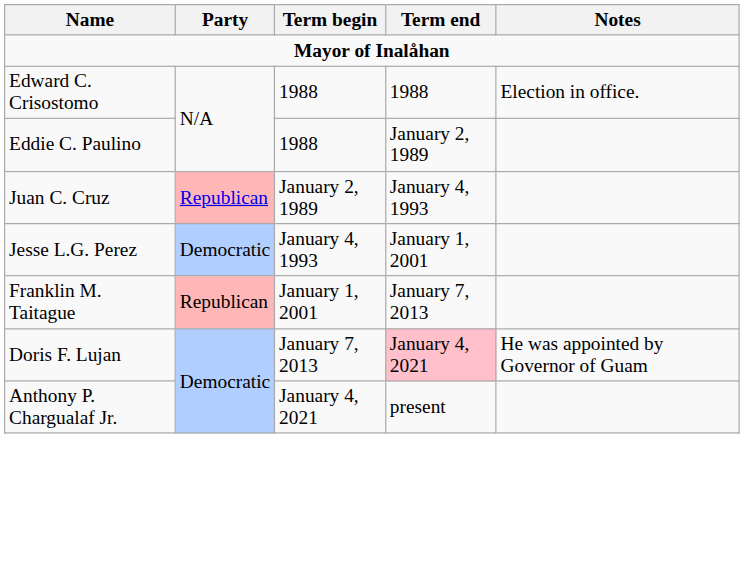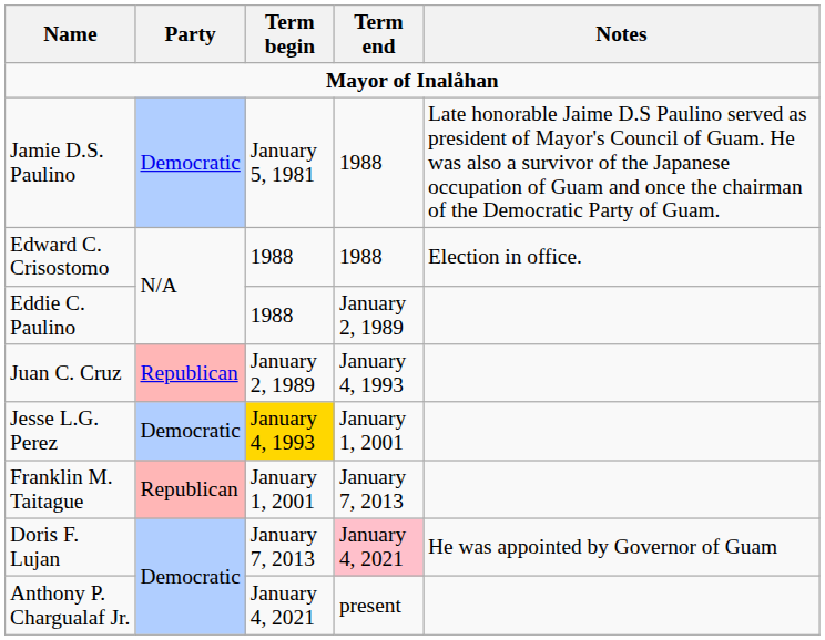+ row: Jamie D.S. Paulino | Democratic | January 5, 1981 | 1988 | Late honorable Jaime D.S Paulino served as president of Mayor's Council of Guam. He was also a survivor of the Japanese occupation of Guam and once the chairman of the Democratic Party of Guam.
Jesse L.G. Perez | Term begin: no background -> gold background
